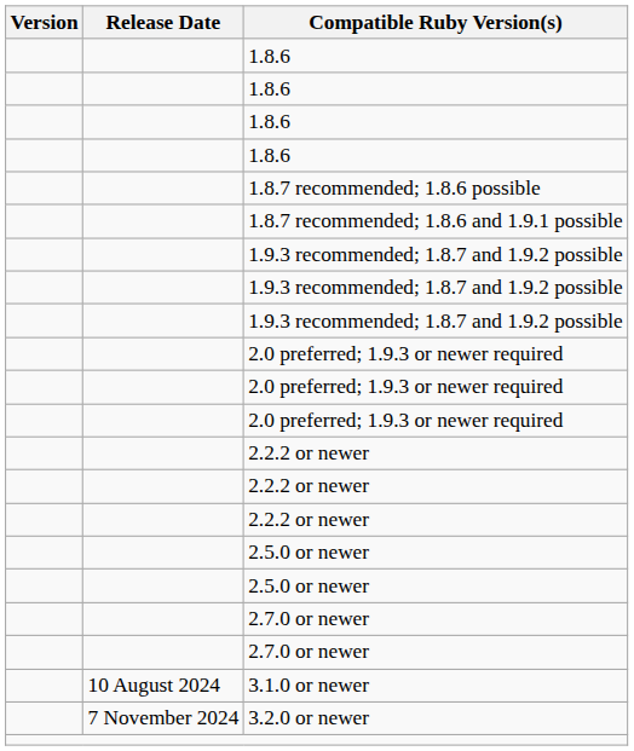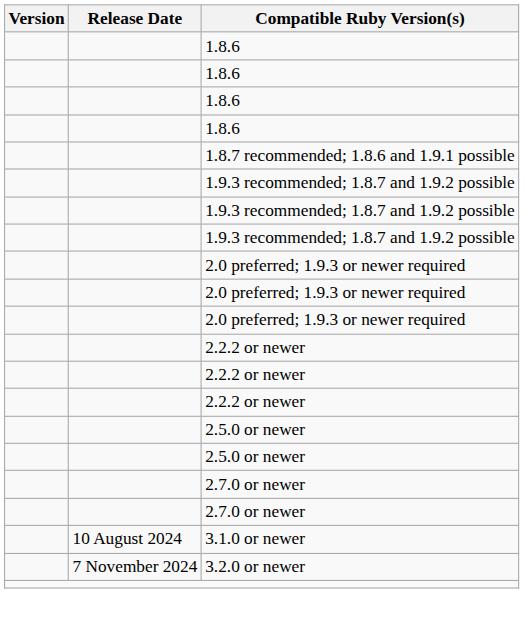- row: 1.8.7 recommended; 1.8.6 possible
